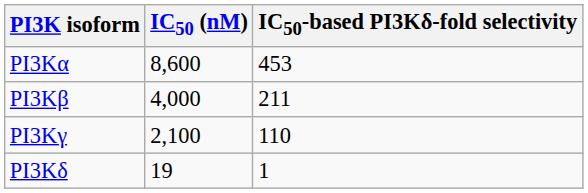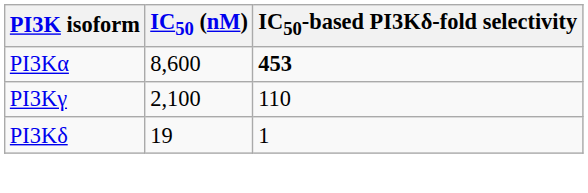PI3Kα | IC50-based PI3Kδ-fold selectivity: normal -> bold
- row: PI3Kβ | 4,000 | 211
